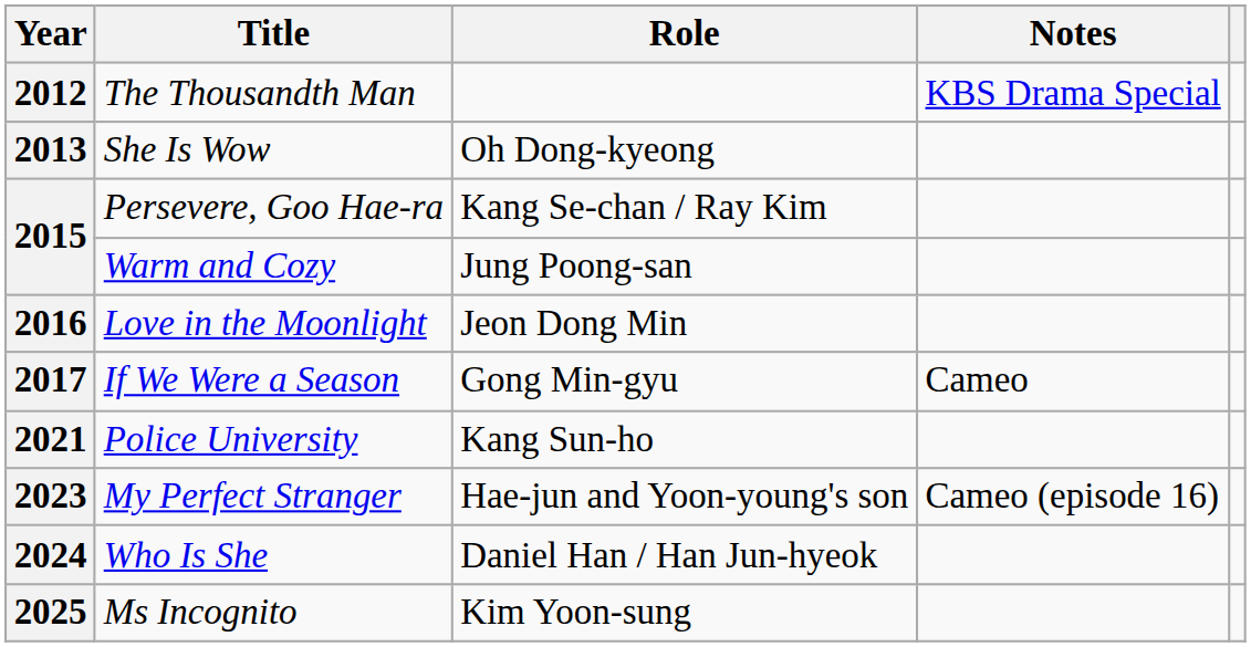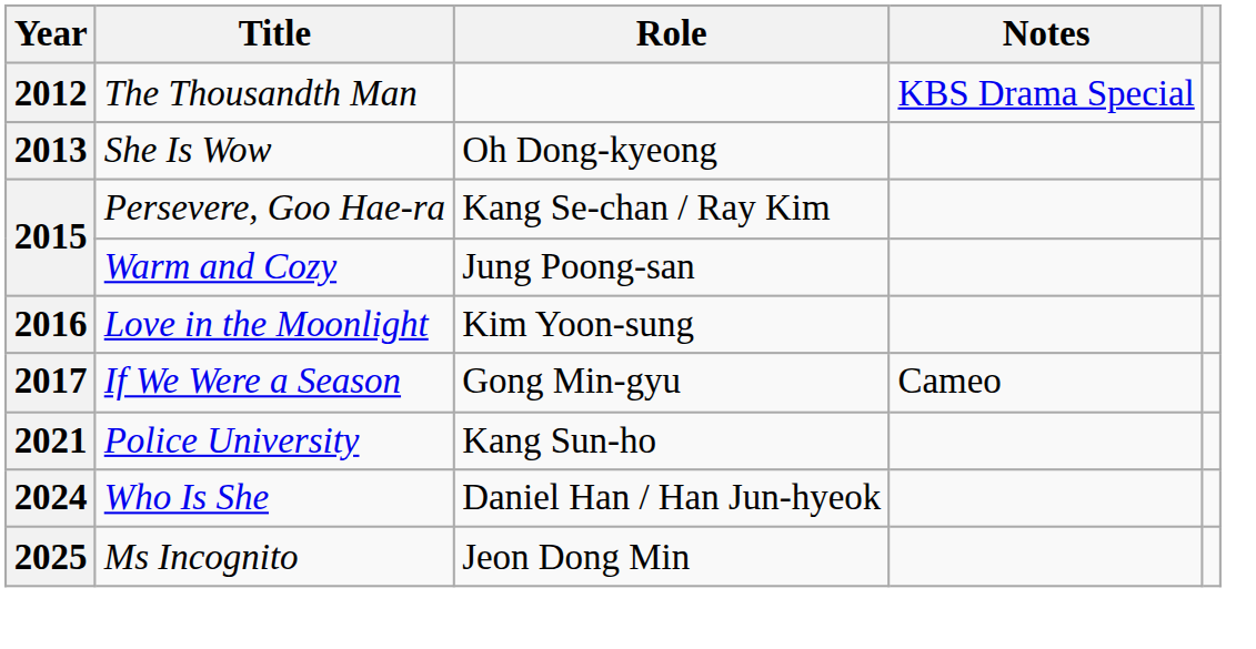2016 | Role: Jeon Dong Min -> Kim Yoon-sung
- row: 2023 | My Perfect Stranger | Hae-jun and Yoon-young's son | Cameo (episode 16)
2025 | Role: Kim Yoon-sung -> Jeon Dong Min
